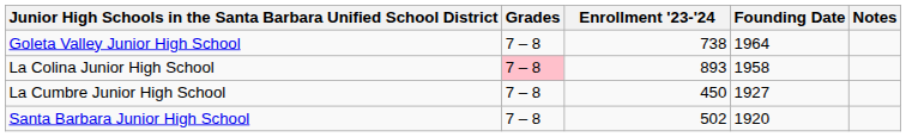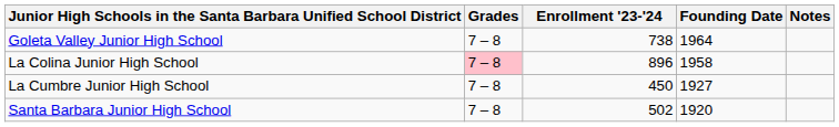La Colina Junior High School | Enrollment '23-'24: 893 -> 896
